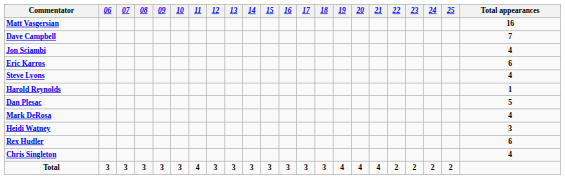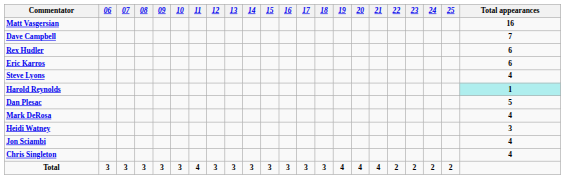rows swapped: Rex Hudler <-> Jon Sciambi
Harold Reynolds | Total appearances: no background -> paleturquoise background
